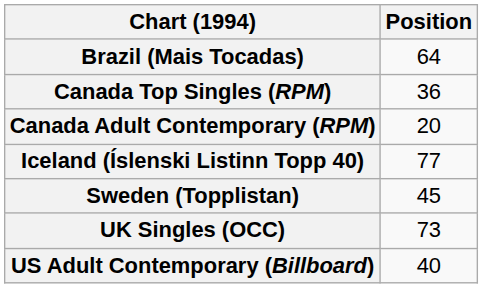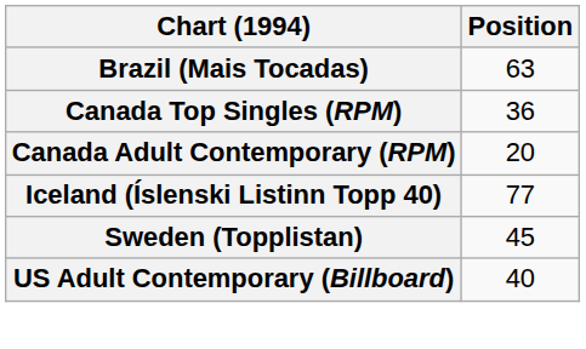Brazil (Mais Tocadas) | Position: 64 -> 63
- row: UK Singles (OCC) | 73
